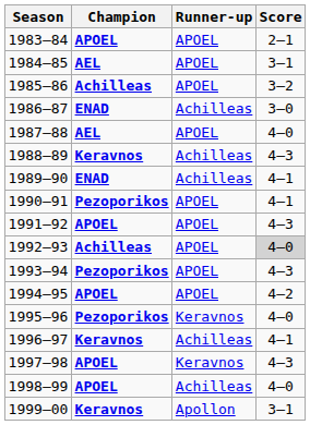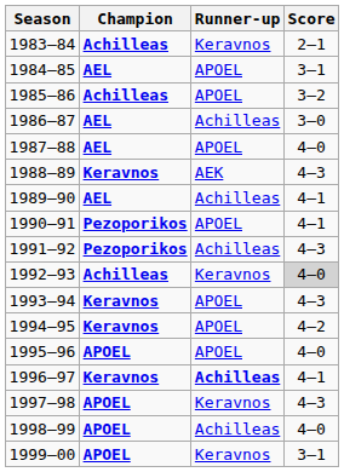1983–84 | Champion: APOEL -> Achilleas
1983–84 | Runner-up: APOEL -> Keravnos
1986–87 | Champion: ENAD -> AEL
1988–89 | Runner-up: Achilleas -> AEK
1989–90 | Champion: ENAD -> AEL
1991–92 | Champion: APOEL -> Pezoporikos
1991–92 | Runner-up: APOEL -> Achilleas
1992–93 | Runner-up: APOEL -> Keravnos
1993–94 | Champion: Pezoporikos -> Keravnos
1994–95 | Champion: APOEL -> Keravnos
1995–96 | Champion: Pezoporikos -> APOEL
1995–96 | Runner-up: Keravnos -> APOEL
1996–97 | Runner-up: normal -> bold
1999–00 | Champion: Keravnos -> APOEL
1999–00 | Runner-up: Apollon -> Keravnos
